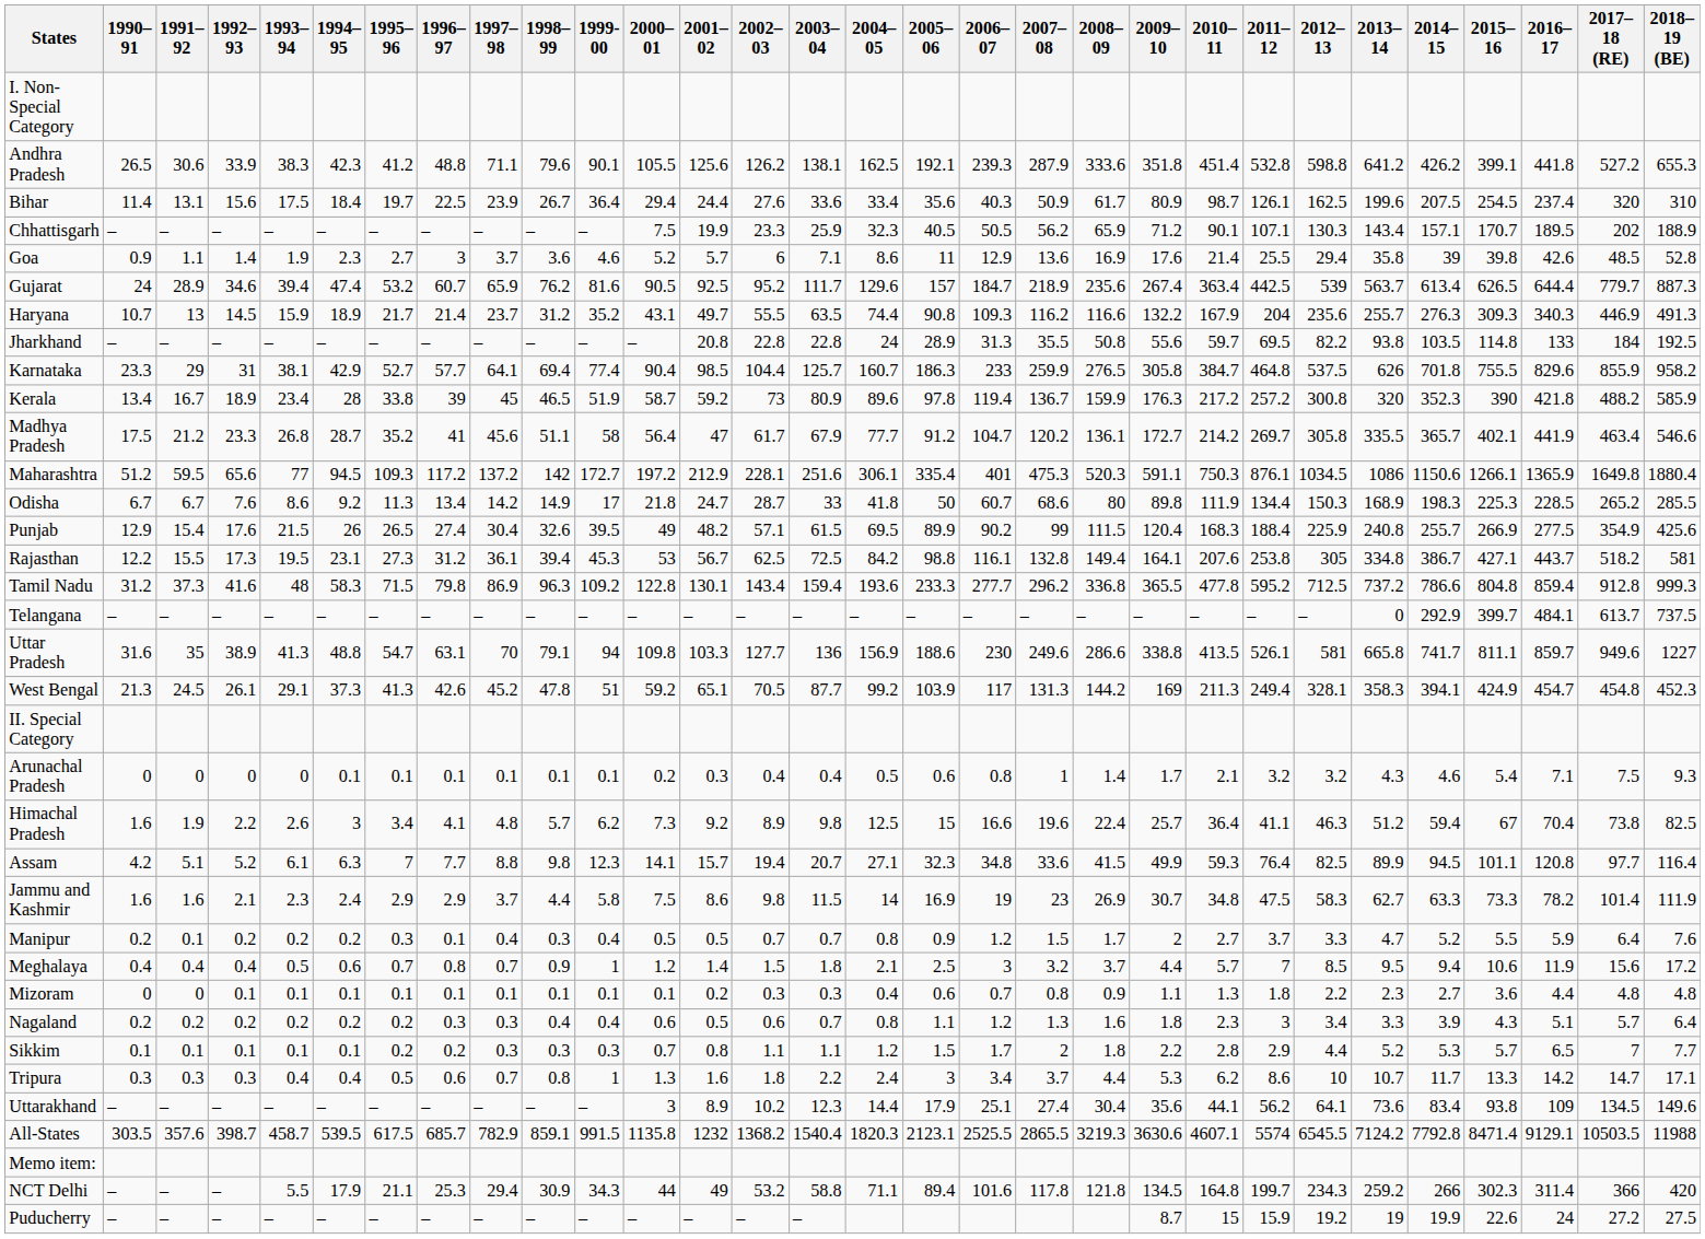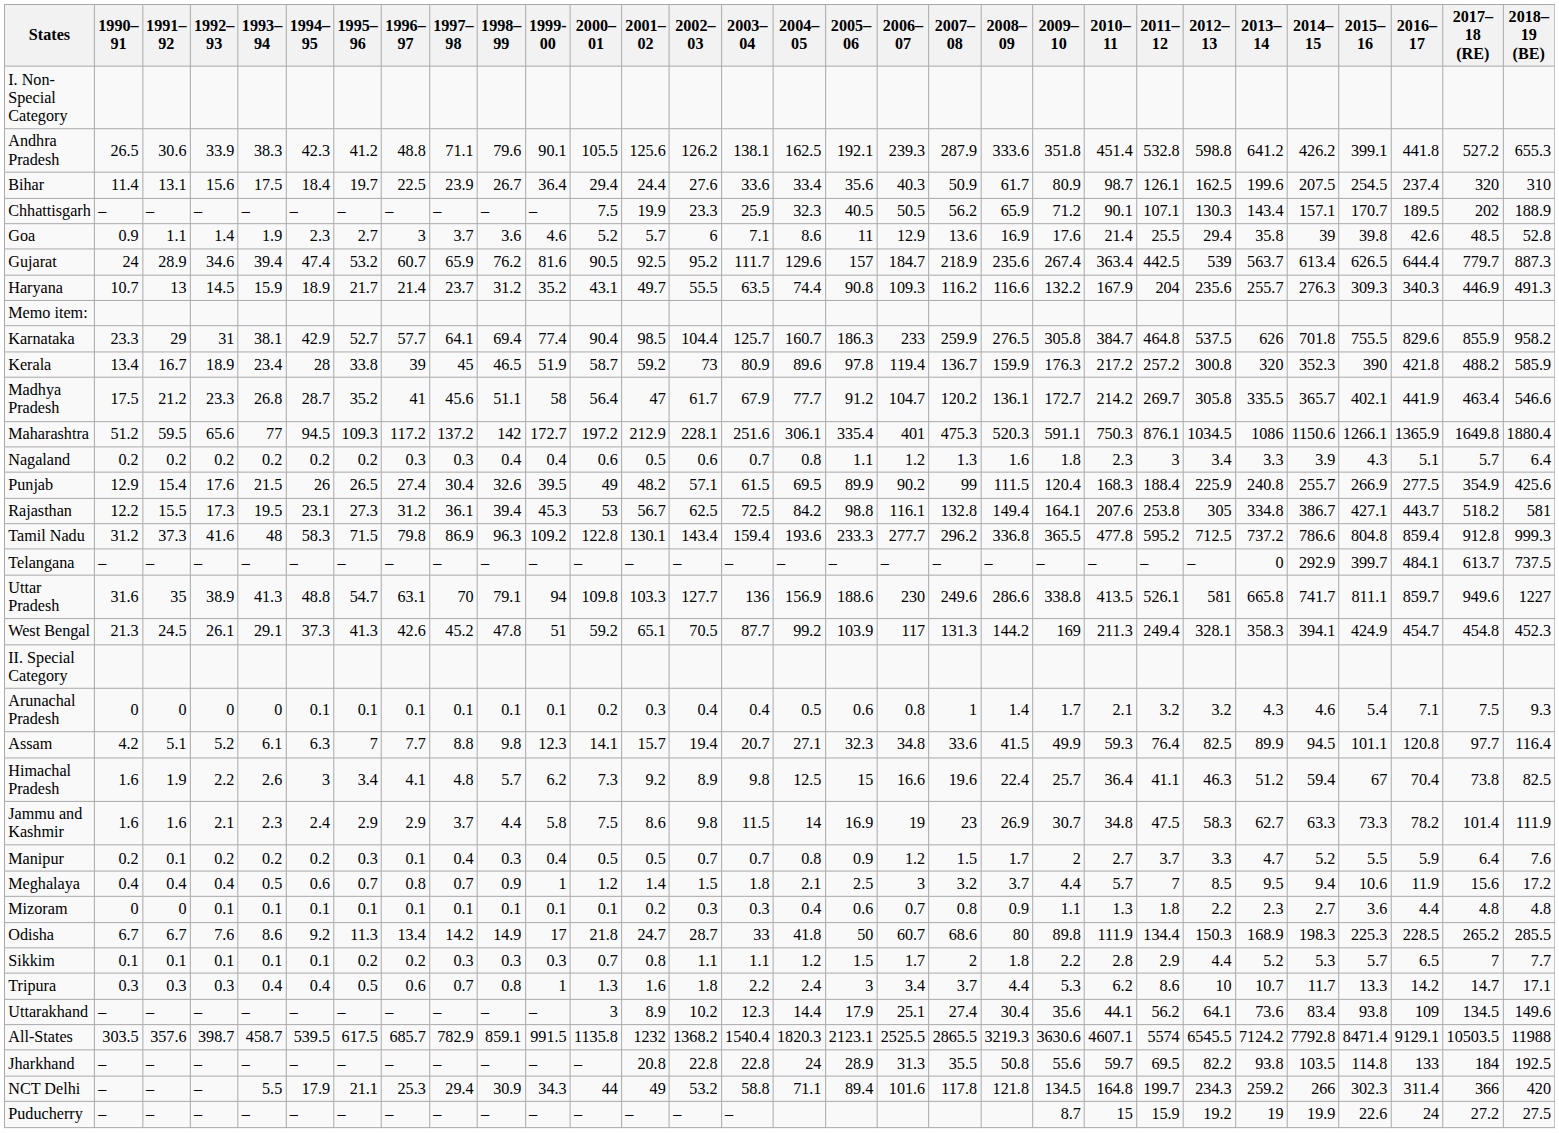rows swapped: Jharkhand <-> Memo item:
rows swapped: Odisha <-> Nagaland
rows swapped: Assam <-> Himachal Pradesh
